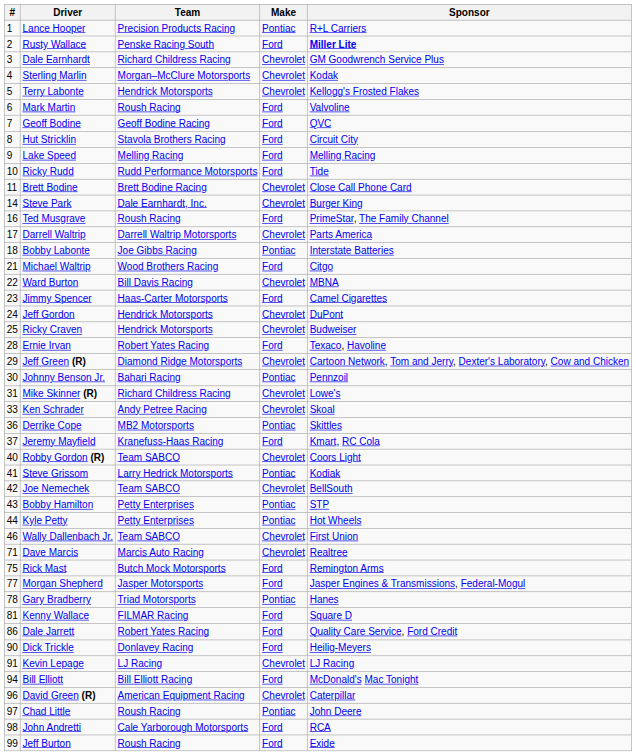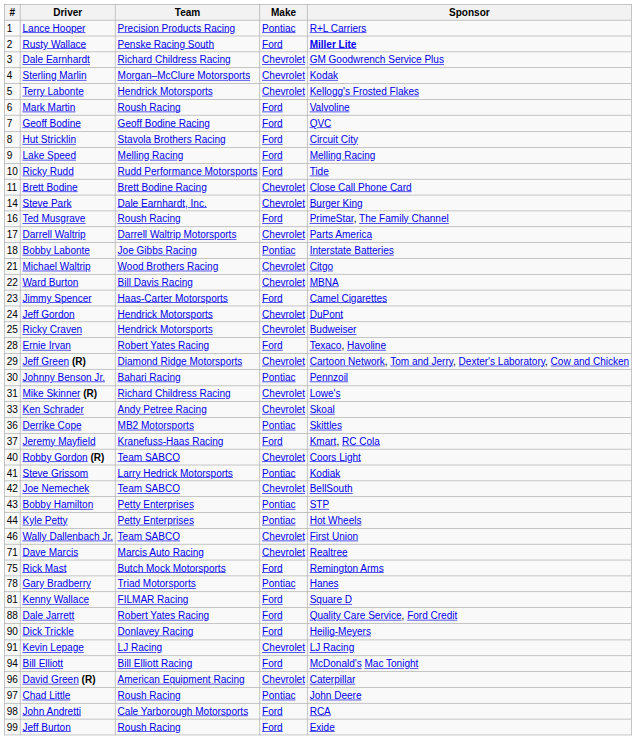Michael Waltrip | Make: Ford -> Chevrolet
- row: 77 | Morgan Shepherd | Jasper Motorsports | Ford | Jasper Engines & Transmissions, Federal-Mogul
Dale Jarrett | #: 86 -> 88
